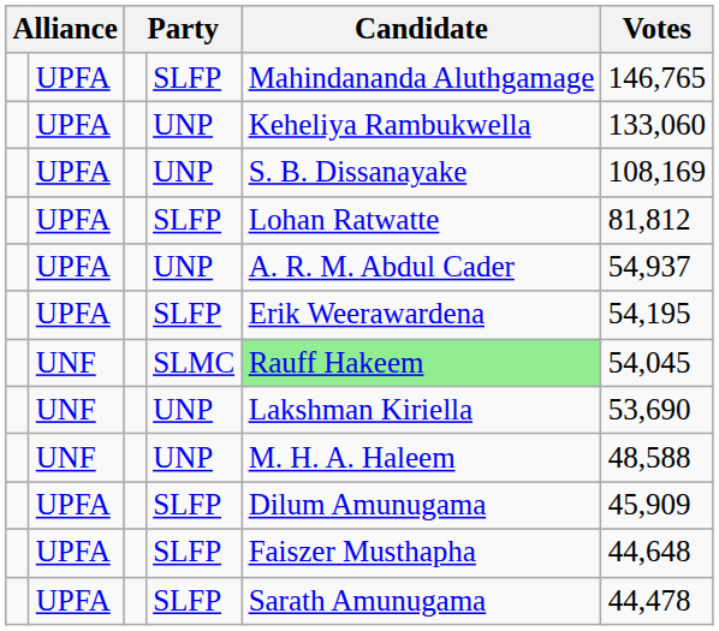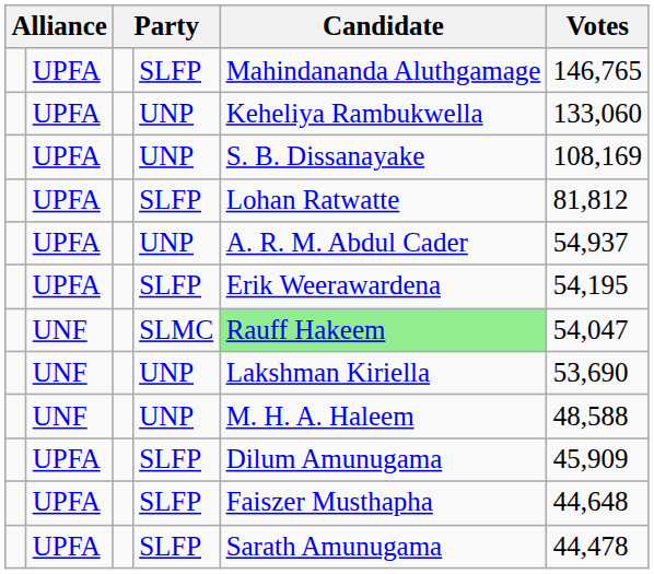SLMC | Votes: 54,045 -> 54,047
